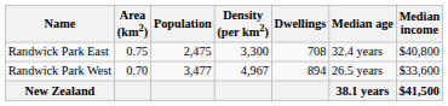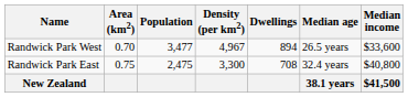rows swapped: Randwick Park East <-> Randwick Park West
